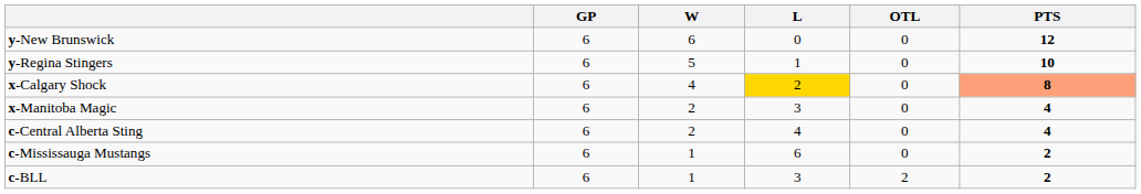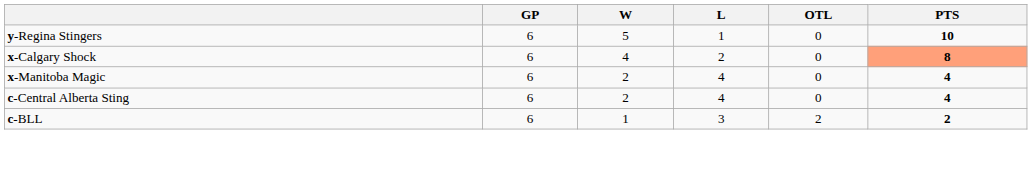- row: y-New Brunswick | 6 | 6 | 0 | 0 | 12
x-Calgary Shock | L: gold background -> no background
x-Manitoba Magic | L: 3 -> 4
- row: c-Mississauga Mustangs | 6 | 1 | 6 | 0 | 2
